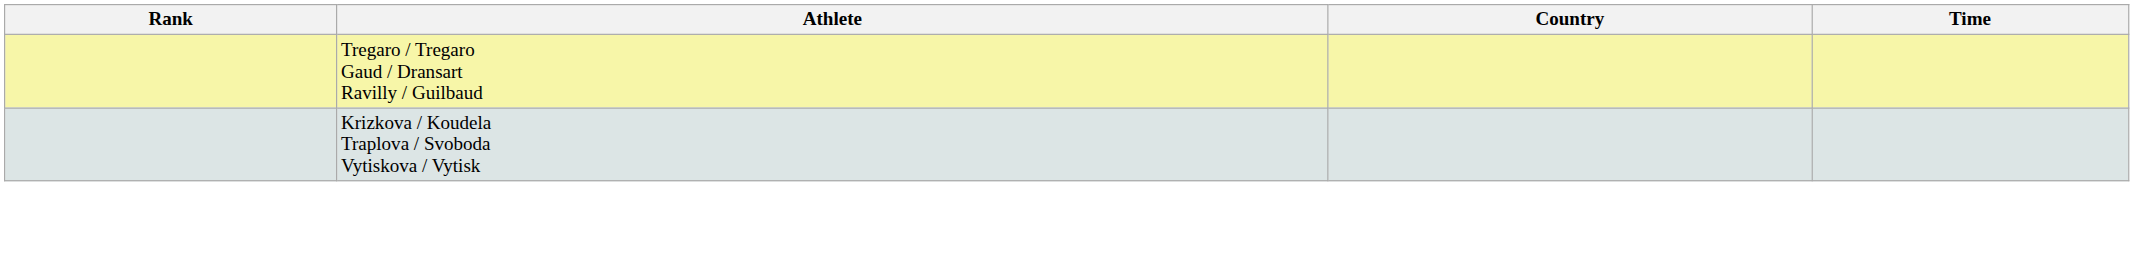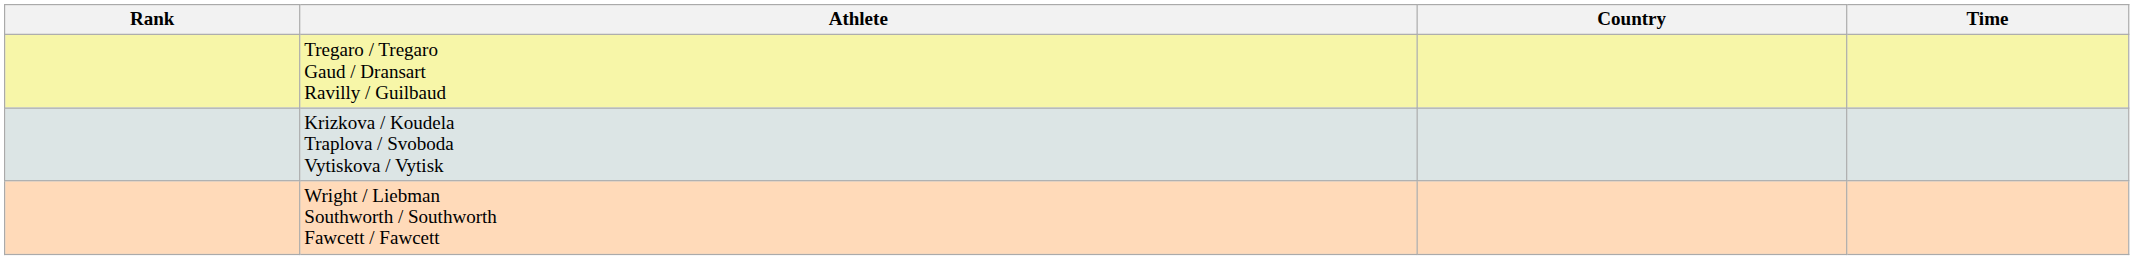+ row: Wright / Liebman Southworth / Southworth Fawcett / Fawcett
